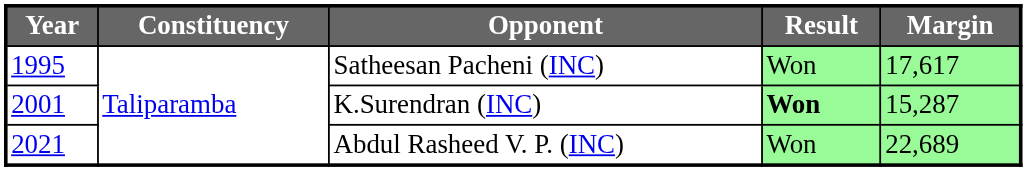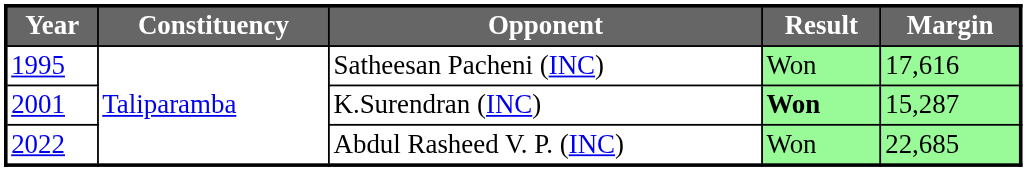Satheesan Pacheni (INC) | Margin: 17,617 -> 17,616
Abdul Rasheed V. P. (INC) | Year: 2021 -> 2022
Abdul Rasheed V. P. (INC) | Margin: 22,689 -> 22,685
